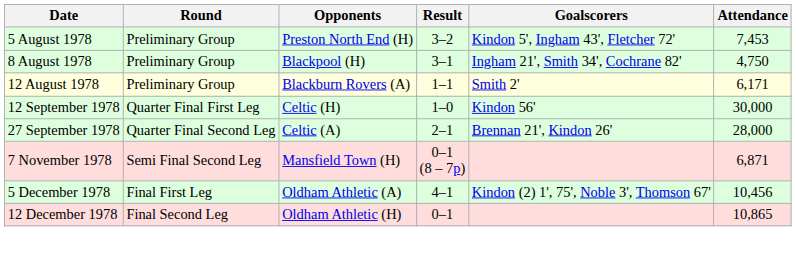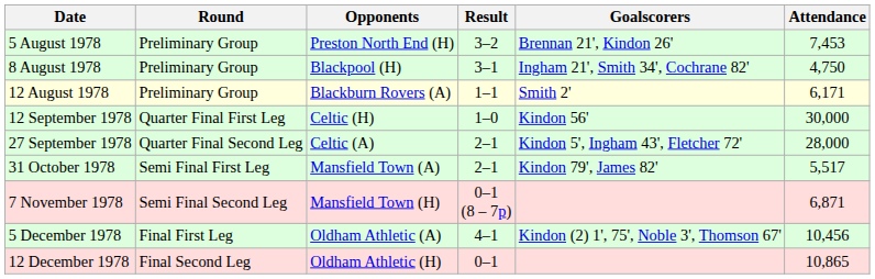5 August 1978 | Goalscorers: Kindon 5', Ingham 43', Fletcher 72' -> Brennan 21', Kindon 26'
27 September 1978 | Goalscorers: Brennan 21', Kindon 26' -> Kindon 5', Ingham 43', Fletcher 72'
+ row: 31 October 1978 | Semi Final First Leg | Mansfield Town (A) | 2–1 | Kindon 79', James 82' | 5,517
